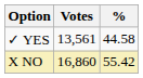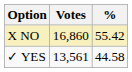rows swapped: X NO <-> ✓ YES
